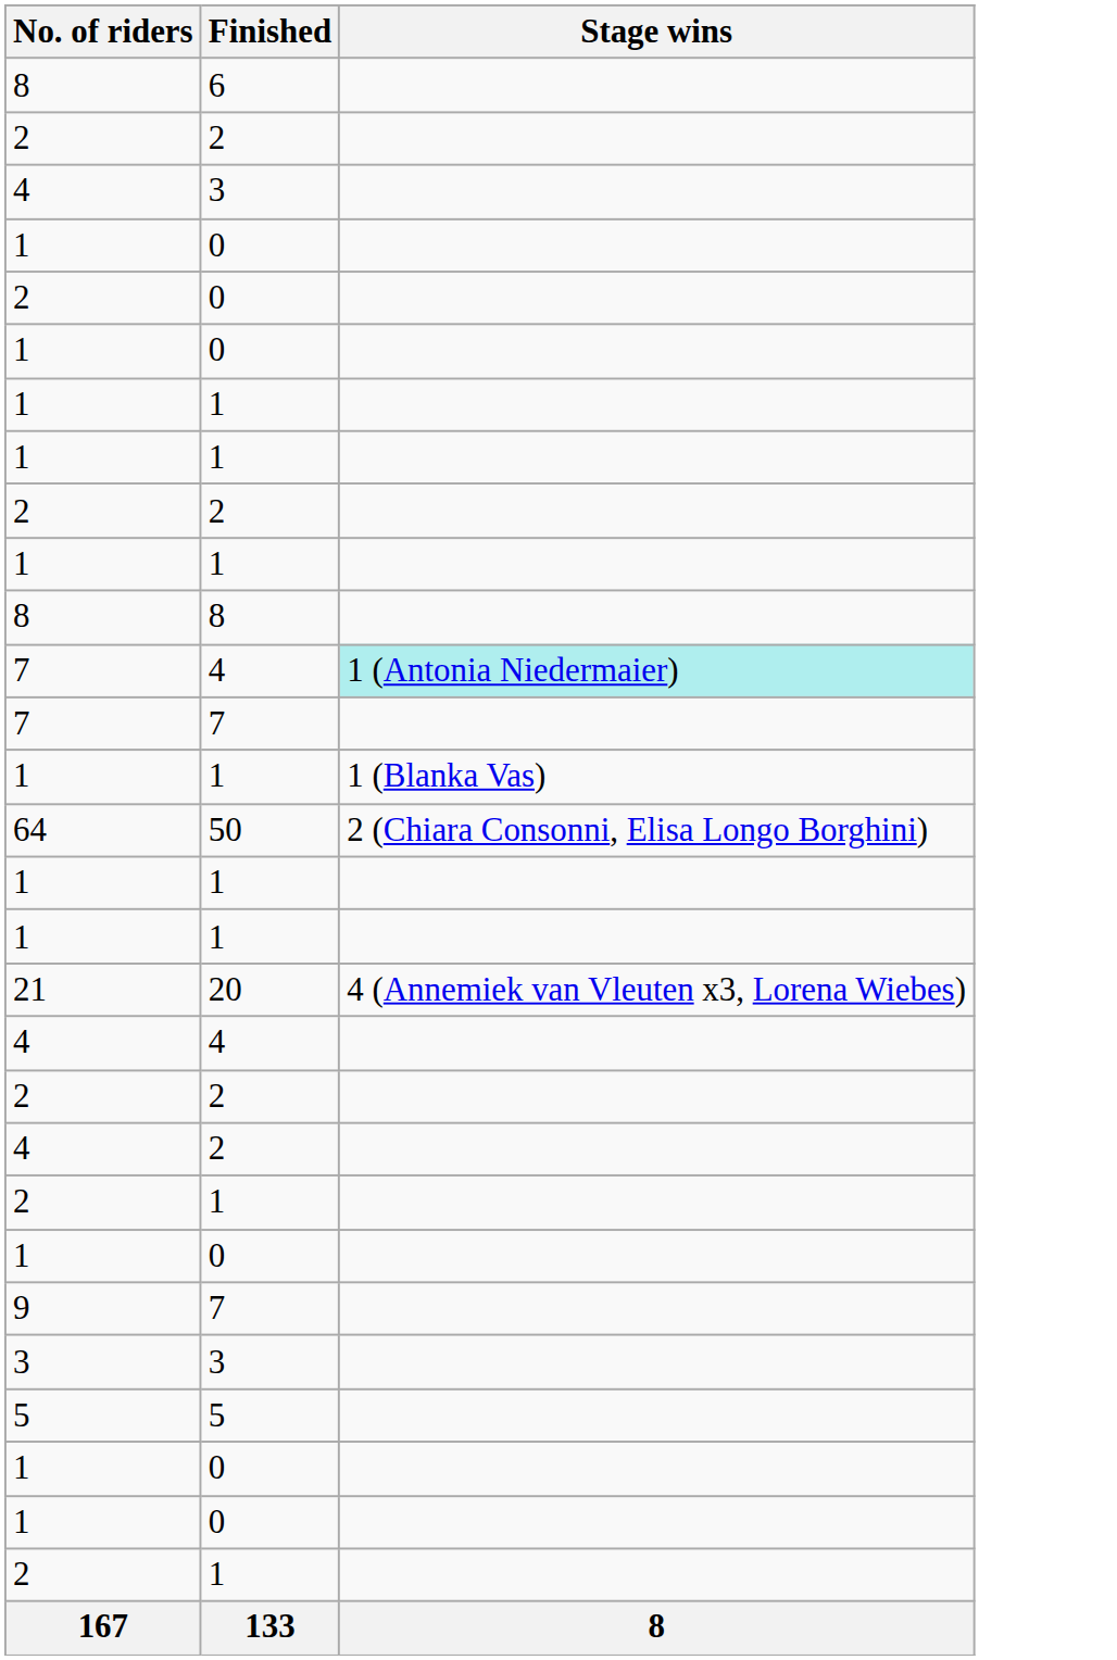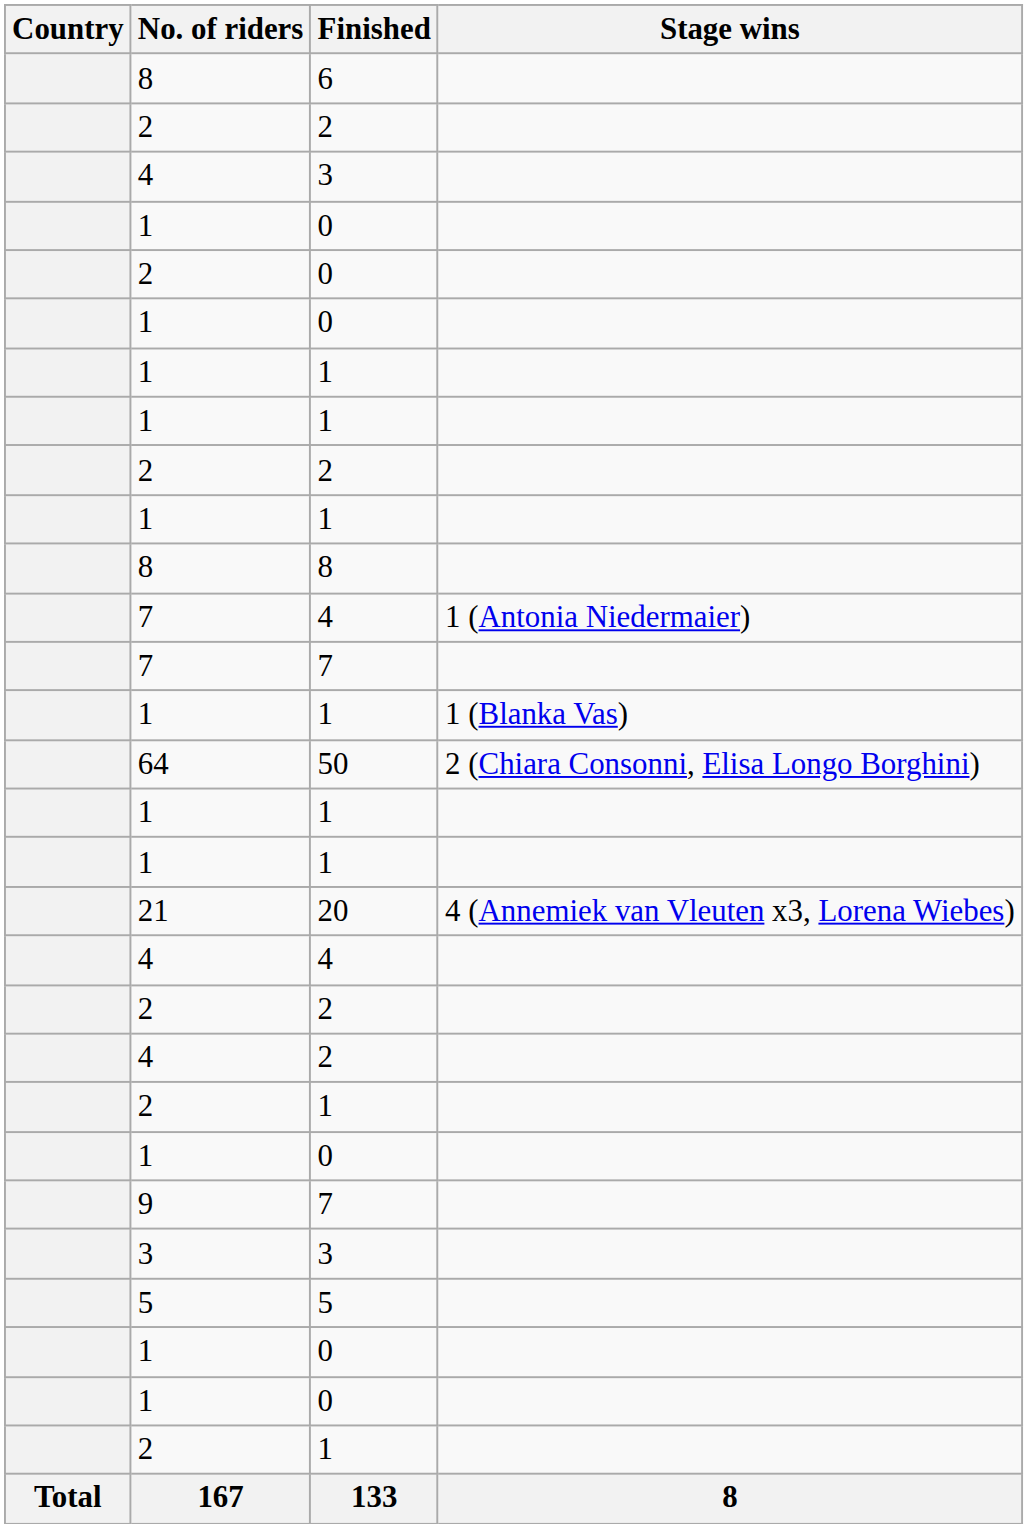+ column: Country | Total
7 / 4 | Stage wins: paleturquoise background -> no background
